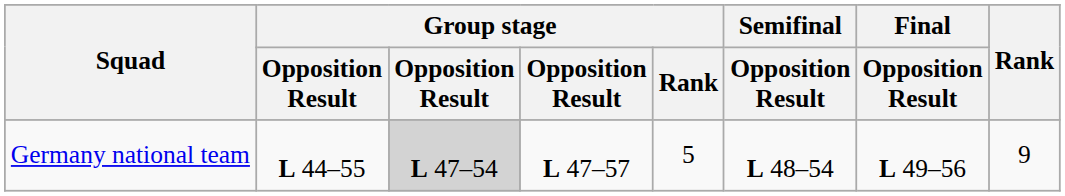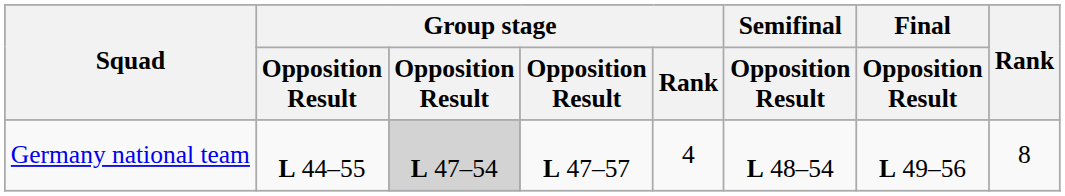Germany national team | Group stage / Rank: 5 -> 4
Germany national team | Rank: 9 -> 8
